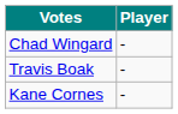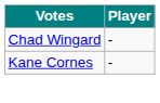- row: Travis Boak | -
